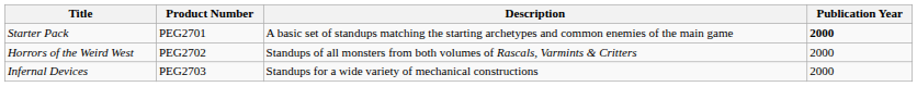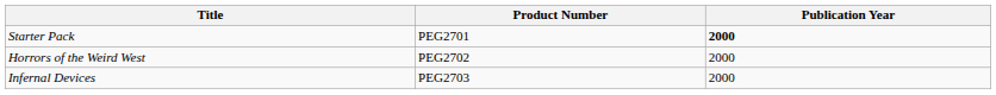- column: Description | A basic set of standups matching the starting archetypes and common enemies of the main game | Standups of all monsters from both volumes of Rascals, Varmints & Critters | Standups for a wide variety of mechanical constructions
